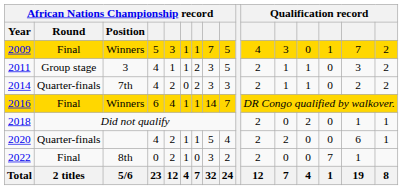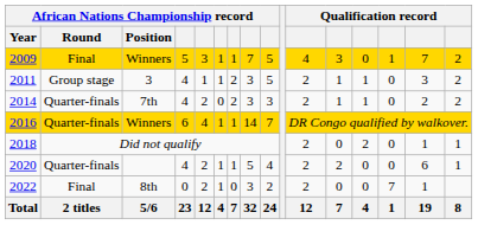2016 | African Nations Championship record / Round: Final -> Quarter-finals
